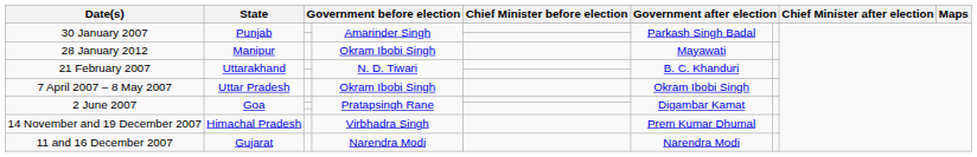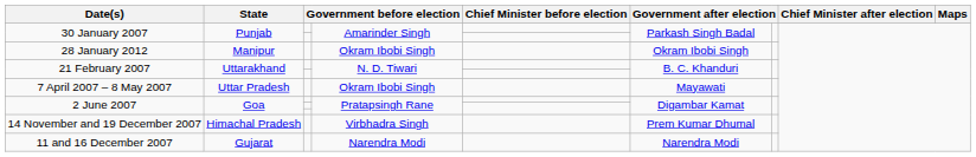28 January 2012 | column 6: Mayawati -> Okram Ibobi Singh
7 April 2007 – 8 May 2007 | column 6: Okram Ibobi Singh -> Mayawati
